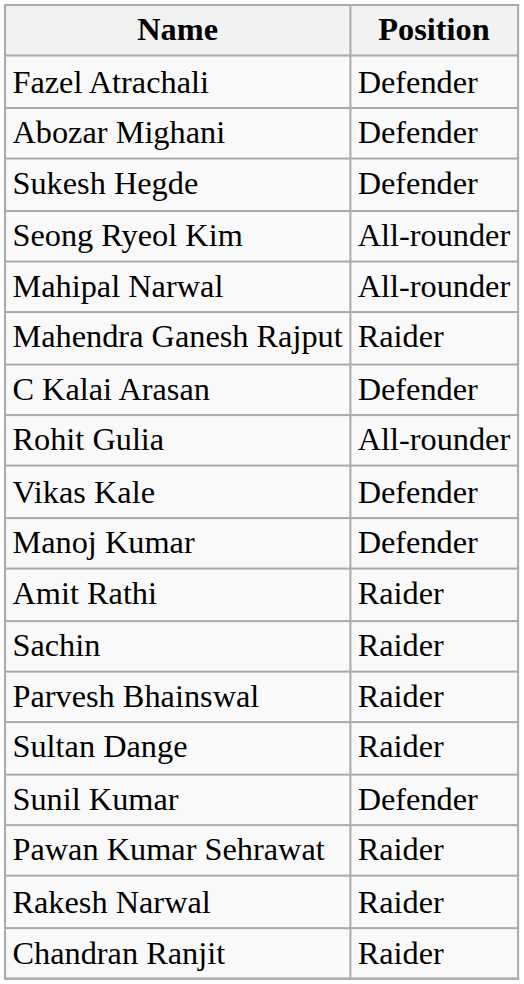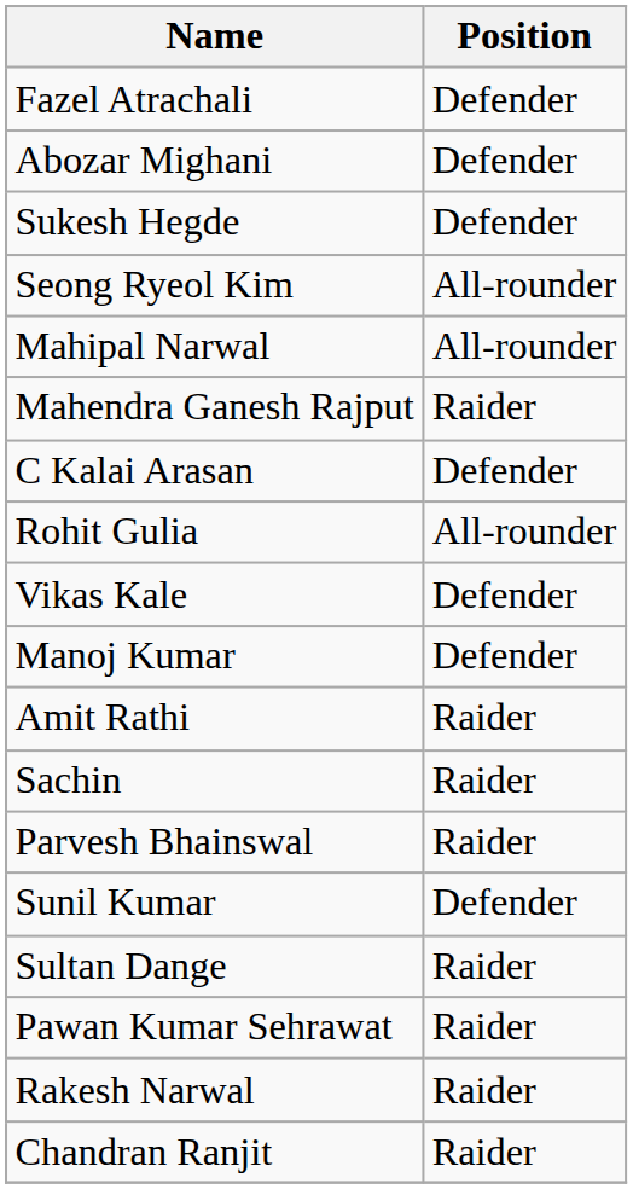rows swapped: Sunil Kumar <-> Sultan Dange
